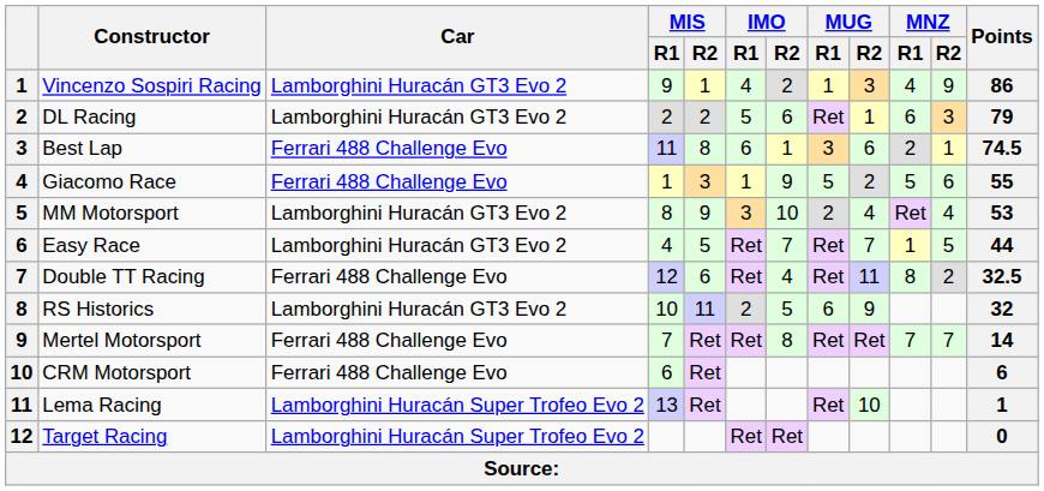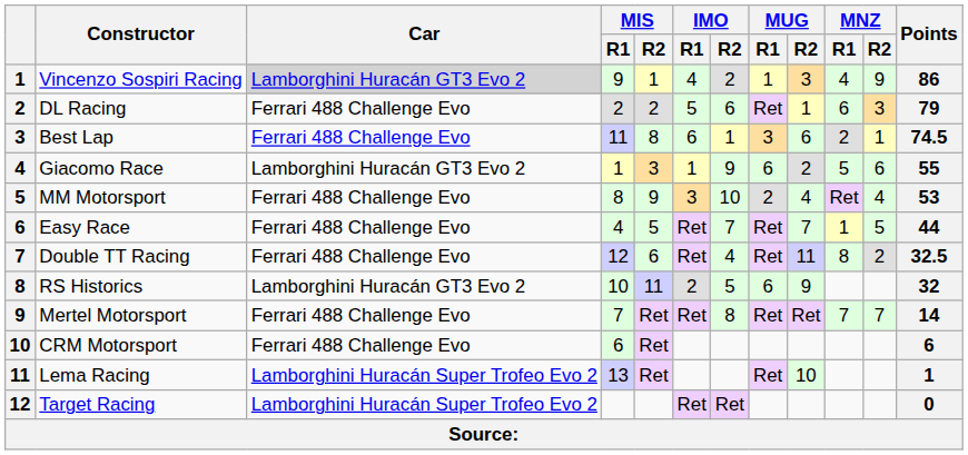Vincenzo Sospiri Racing | Car: no background -> lightgrey background
DL Racing | Car: Lamborghini Huracán GT3 Evo 2 -> Ferrari 488 Challenge Evo
Giacomo Race | Car: Ferrari 488 Challenge Evo -> Lamborghini Huracán GT3 Evo 2
Giacomo Race | MUG / R1: 5 -> 6
MM Motorsport | Car: Lamborghini Huracán GT3 Evo 2 -> Ferrari 488 Challenge Evo
Easy Race | Car: Lamborghini Huracán GT3 Evo 2 -> Ferrari 488 Challenge Evo
